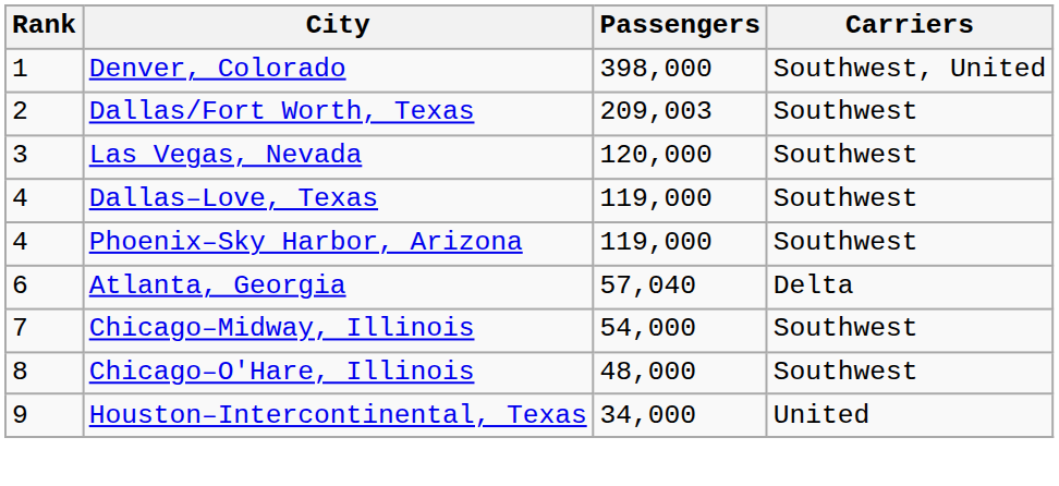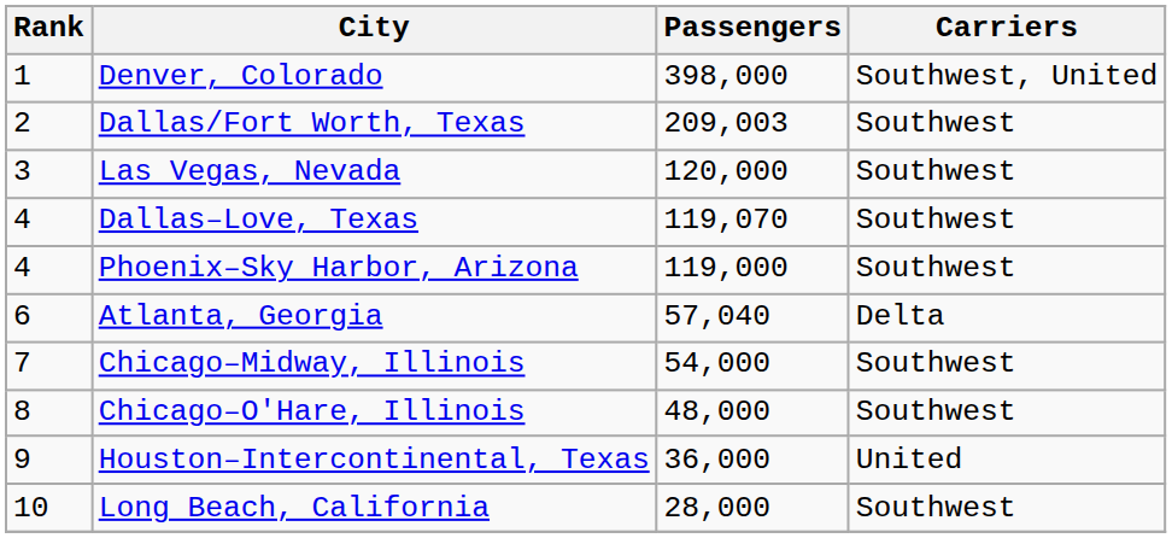Dallas–Love, Texas | Passengers: 119,000 -> 119,070
Houston–Intercontinental, Texas | Passengers: 34,000 -> 36,000
+ row: 10 | Long Beach, California | 28,000 | Southwest
